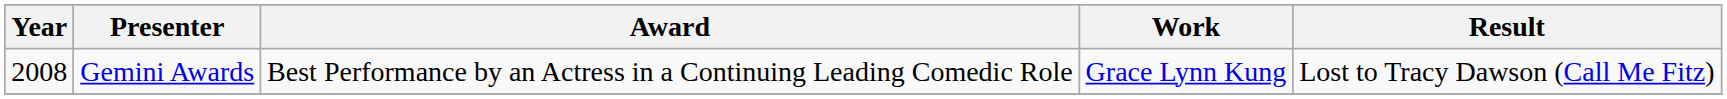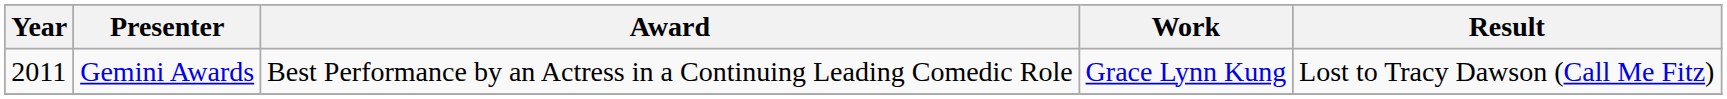Gemini Awards | Year: 2008 -> 2011
